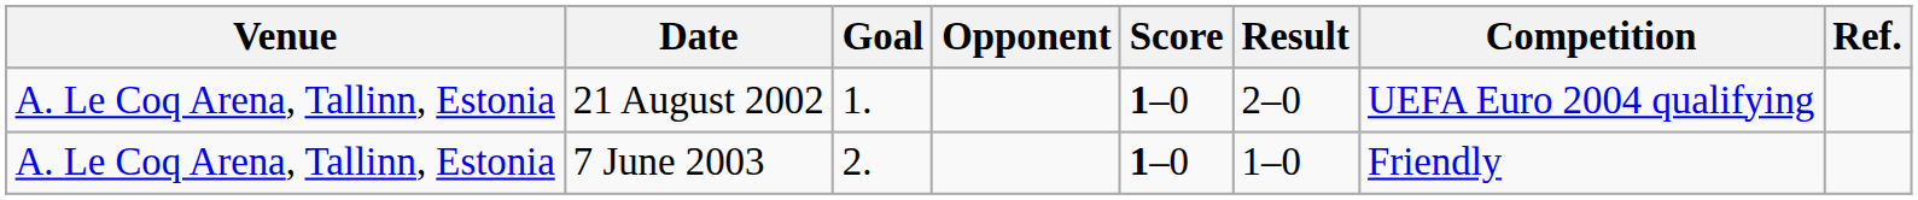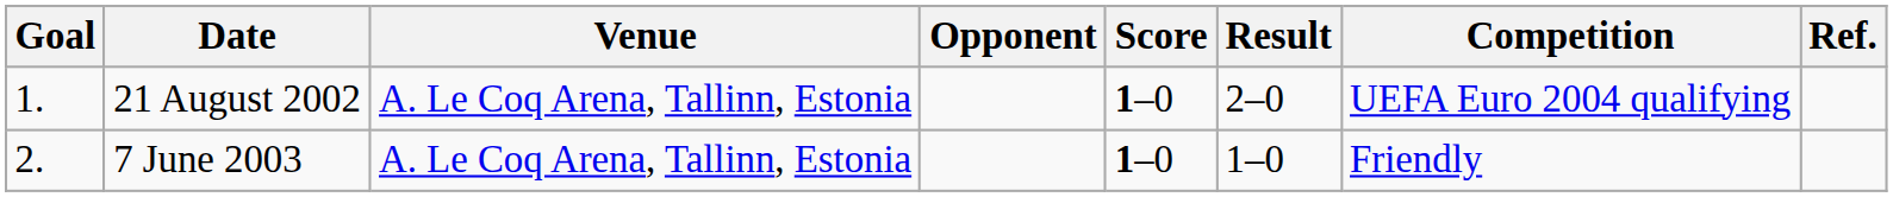columns swapped: Goal <-> Venue
